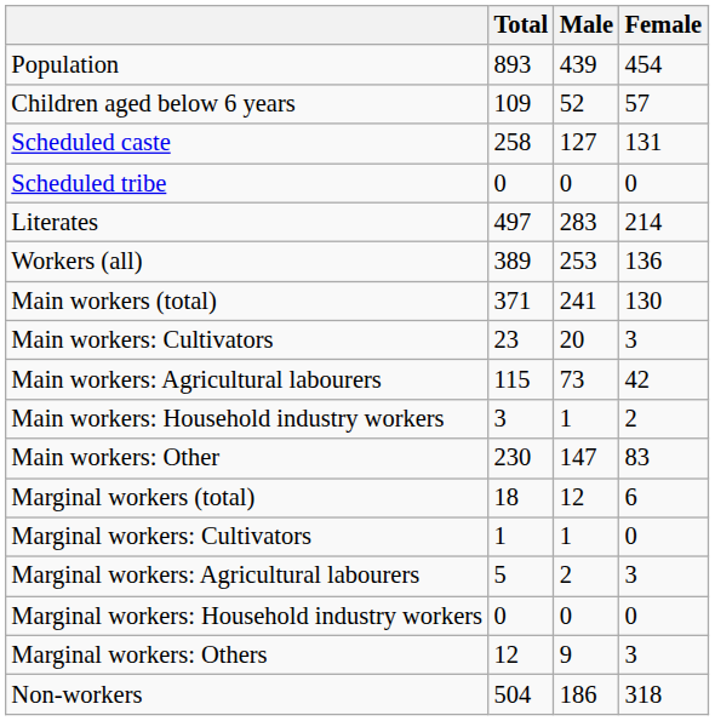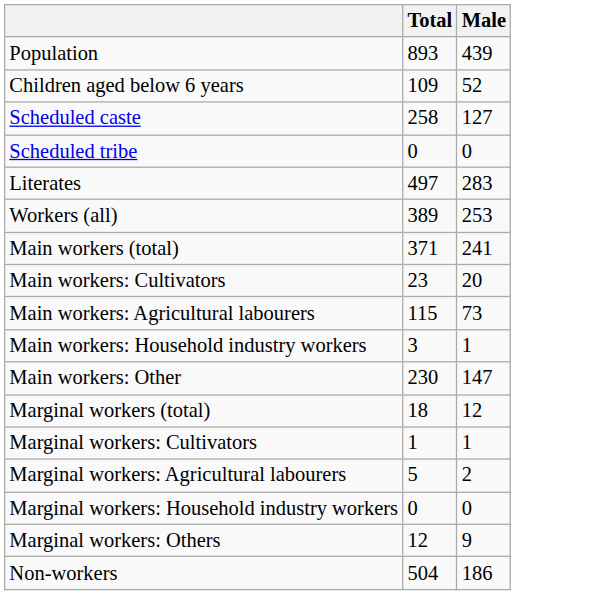- column: Female | 454 | 57 | 131 | 0 | 214 | 136 | 130 | 3 | 42 | 2 | 83 | 6 | 0 | 3 | 0 | 3 | 318
